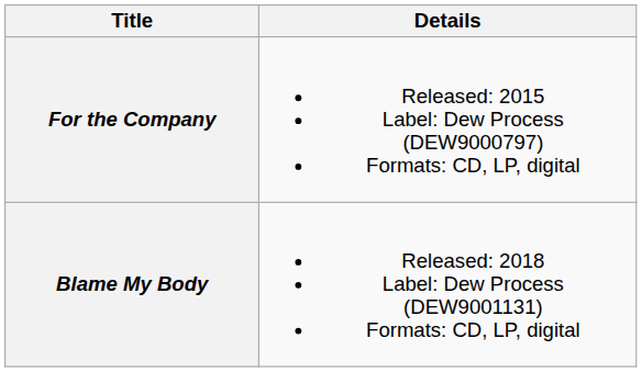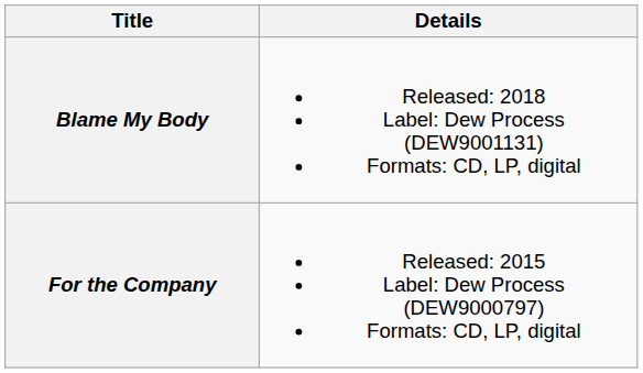rows swapped: For the Company <-> Blame My Body
